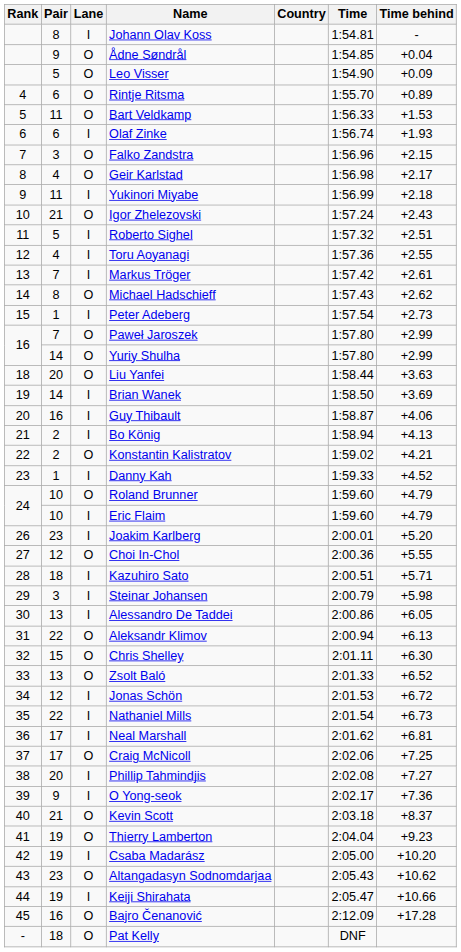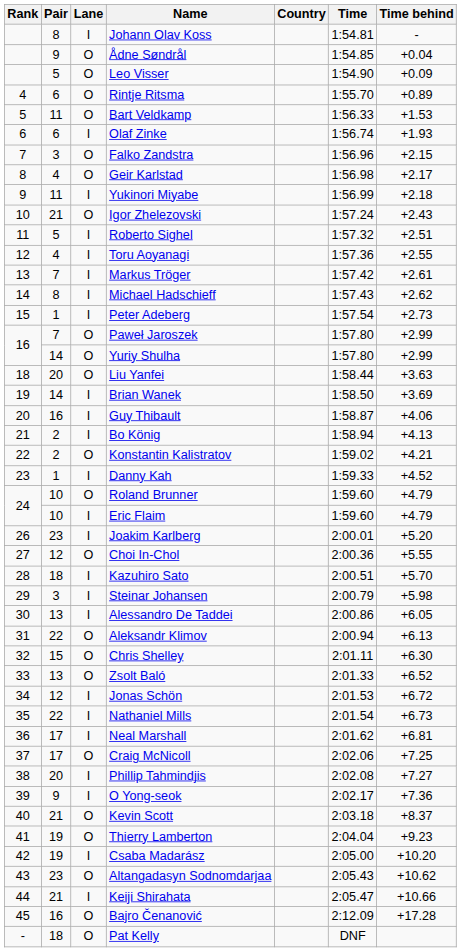Michael Hadschieff | Lane: O -> I
Kazuhiro Sato | Time behind: +5.71 -> +5.70
Keiji Shirahata | Pair: 19 -> 21
